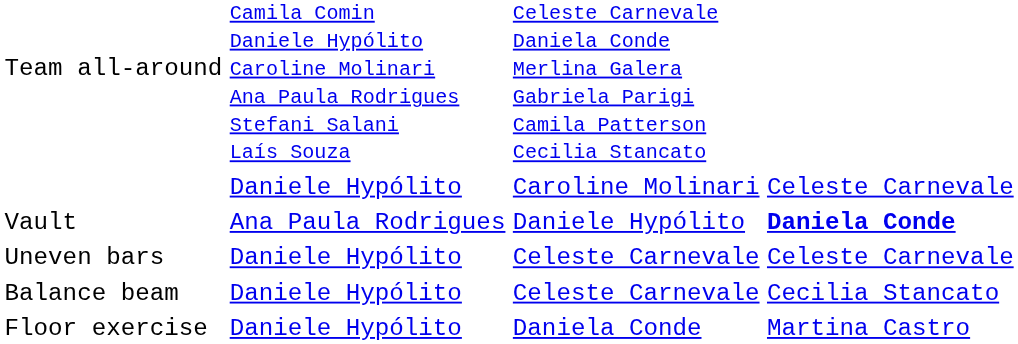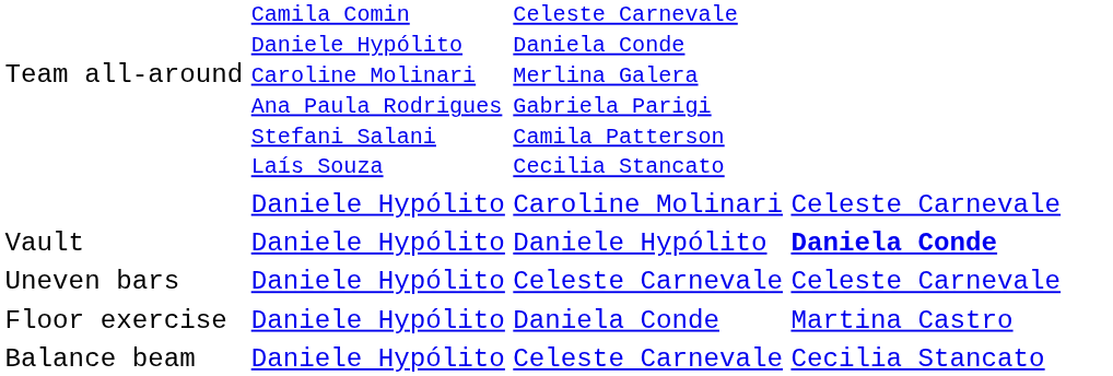Vault | column 2: Ana Paula Rodrigues -> Daniele Hypólito
rows swapped: Balance beam <-> Floor exercise
